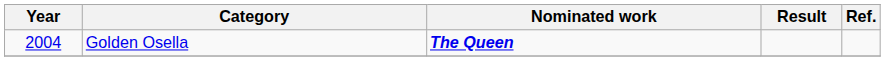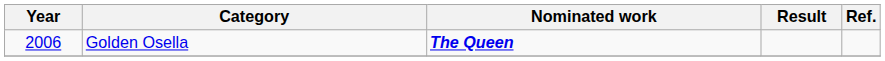Golden Osella | Year: 2004 -> 2006
